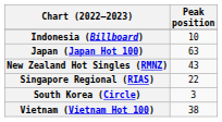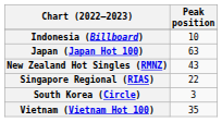Vietnam (Vietnam Hot 100) | Peak position: 38 -> 35
